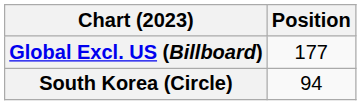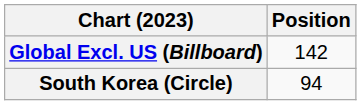Global Excl. US (Billboard) | Position: 177 -> 142
